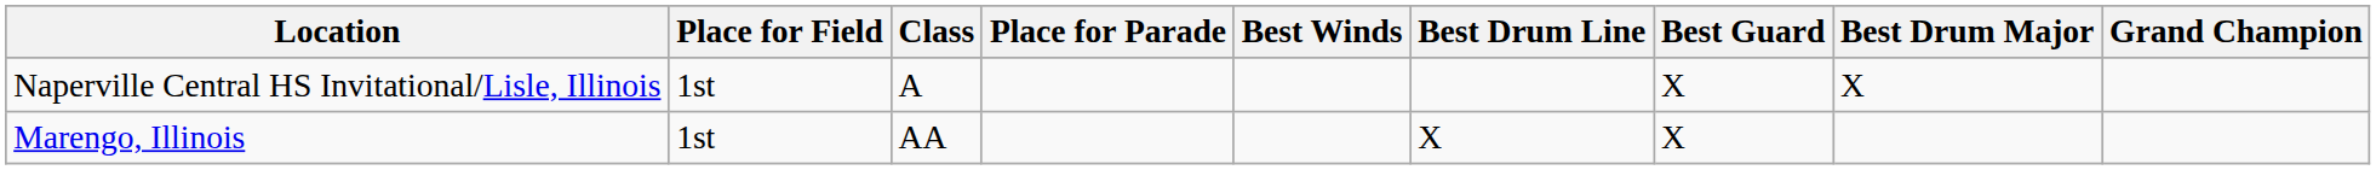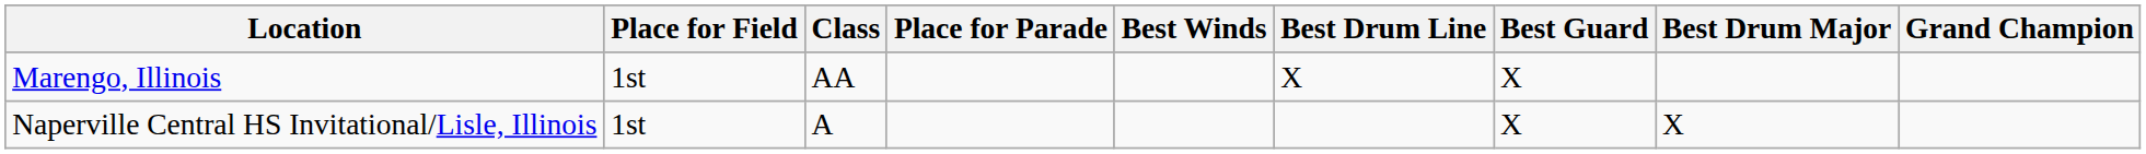rows swapped: Naperville Central HS Invitational/Lisle, Illinois <-> Marengo, Illinois
